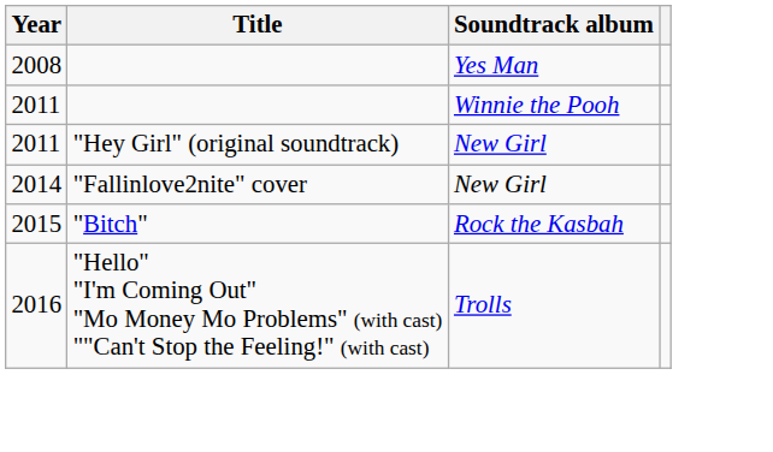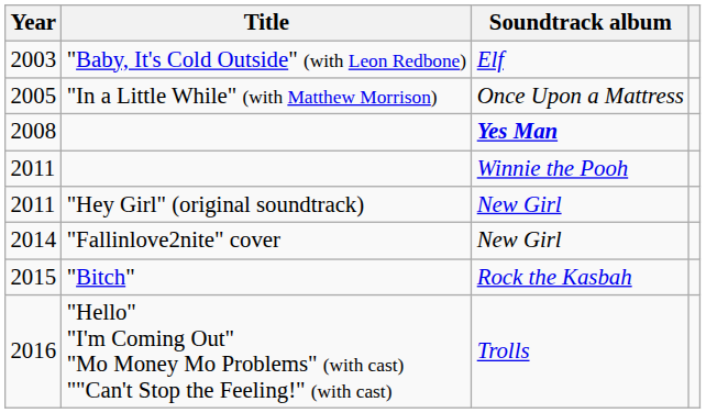+ row: 2003 | "Baby, It's Cold Outside" (with Leon Redbone) | Elf
+ row: 2005 | "In a Little While" (with Matthew Morrison) | Once Upon a Mattress
2008 | Soundtrack album: normal -> bold
